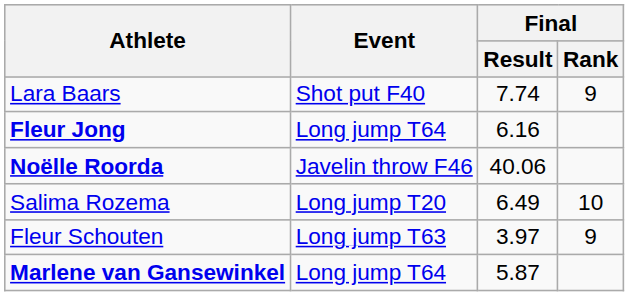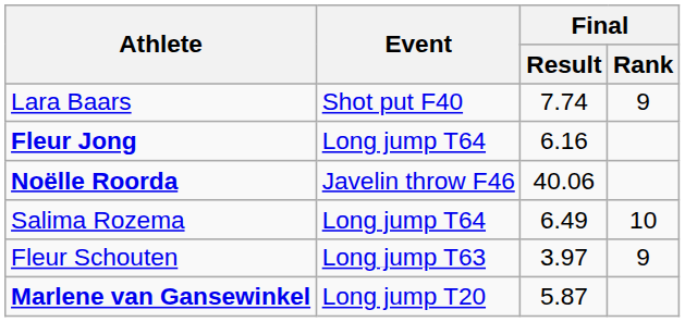Salima Rozema | Event: Long jump T20 -> Long jump T64
Marlene van Gansewinkel | Event: Long jump T64 -> Long jump T20
